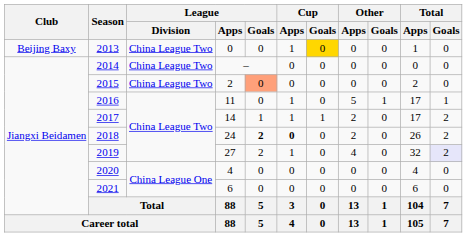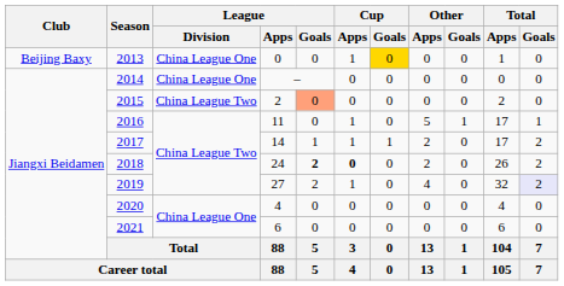2013 | League / Division: China League Two -> China League One
2014 | League / Division: China League Two -> China League One
